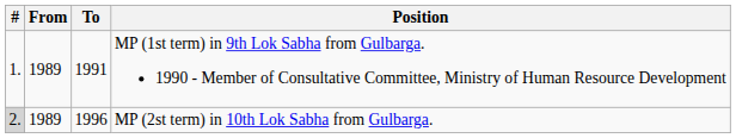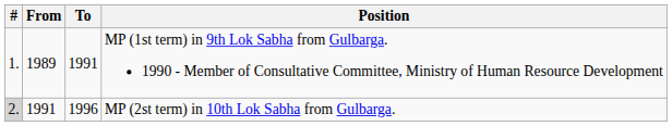MP (2st term) in 10th Lok Sabha from Gulbarga. | From: 1989 -> 1991
